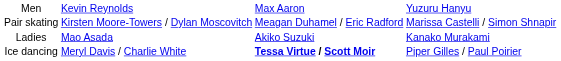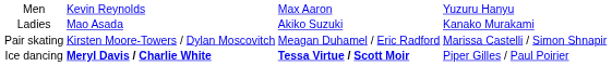rows swapped: Ladies <-> Pair skating
Ice dancing | column 2: normal -> bold
